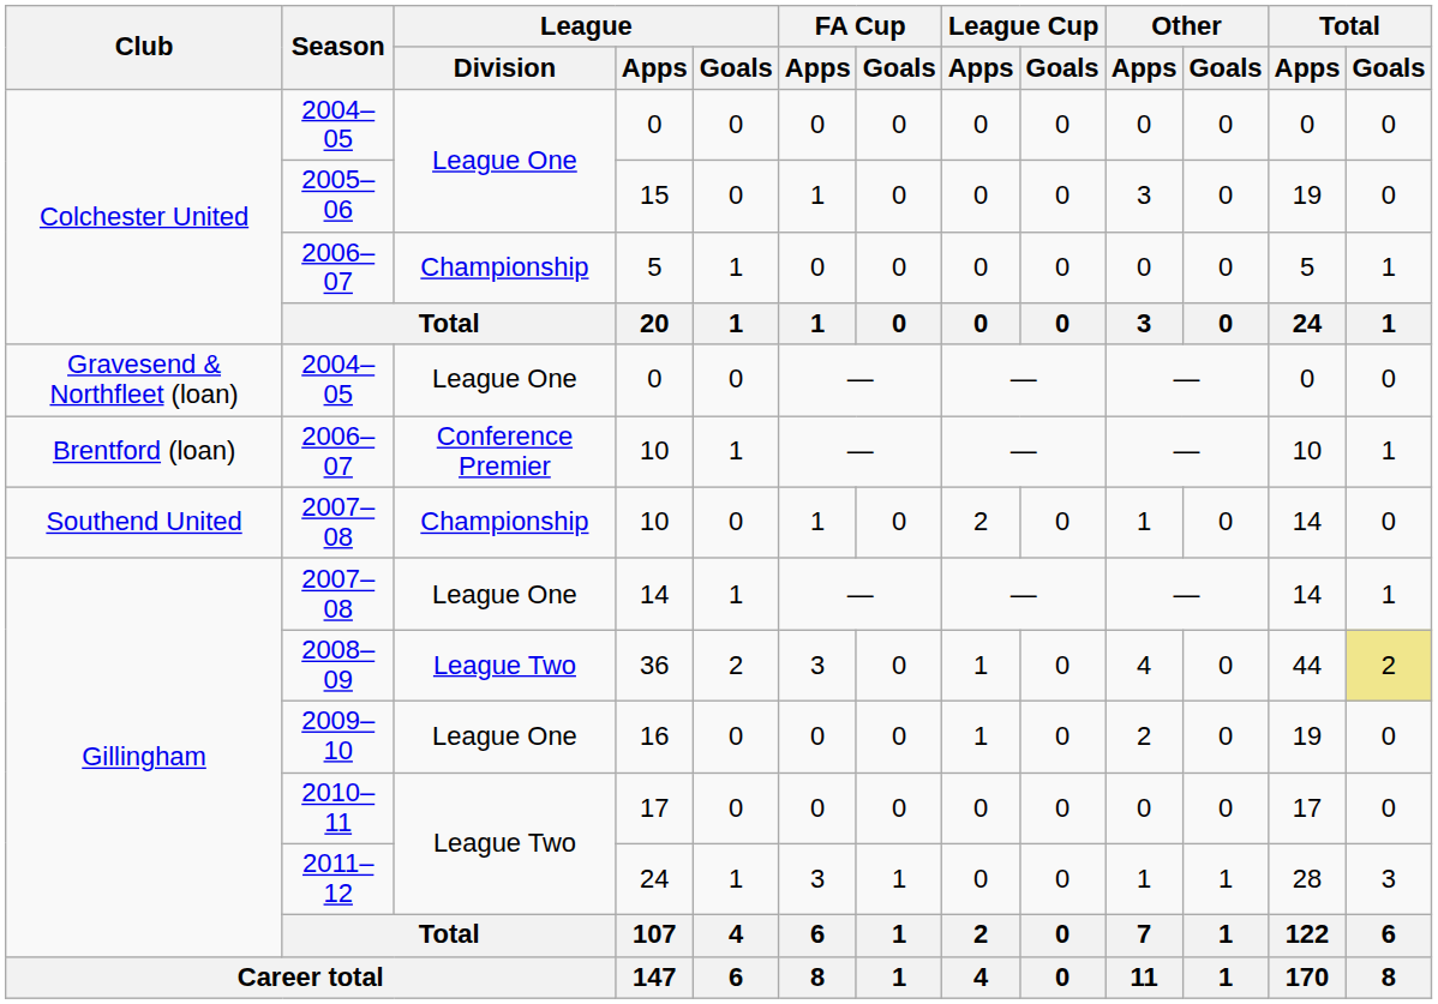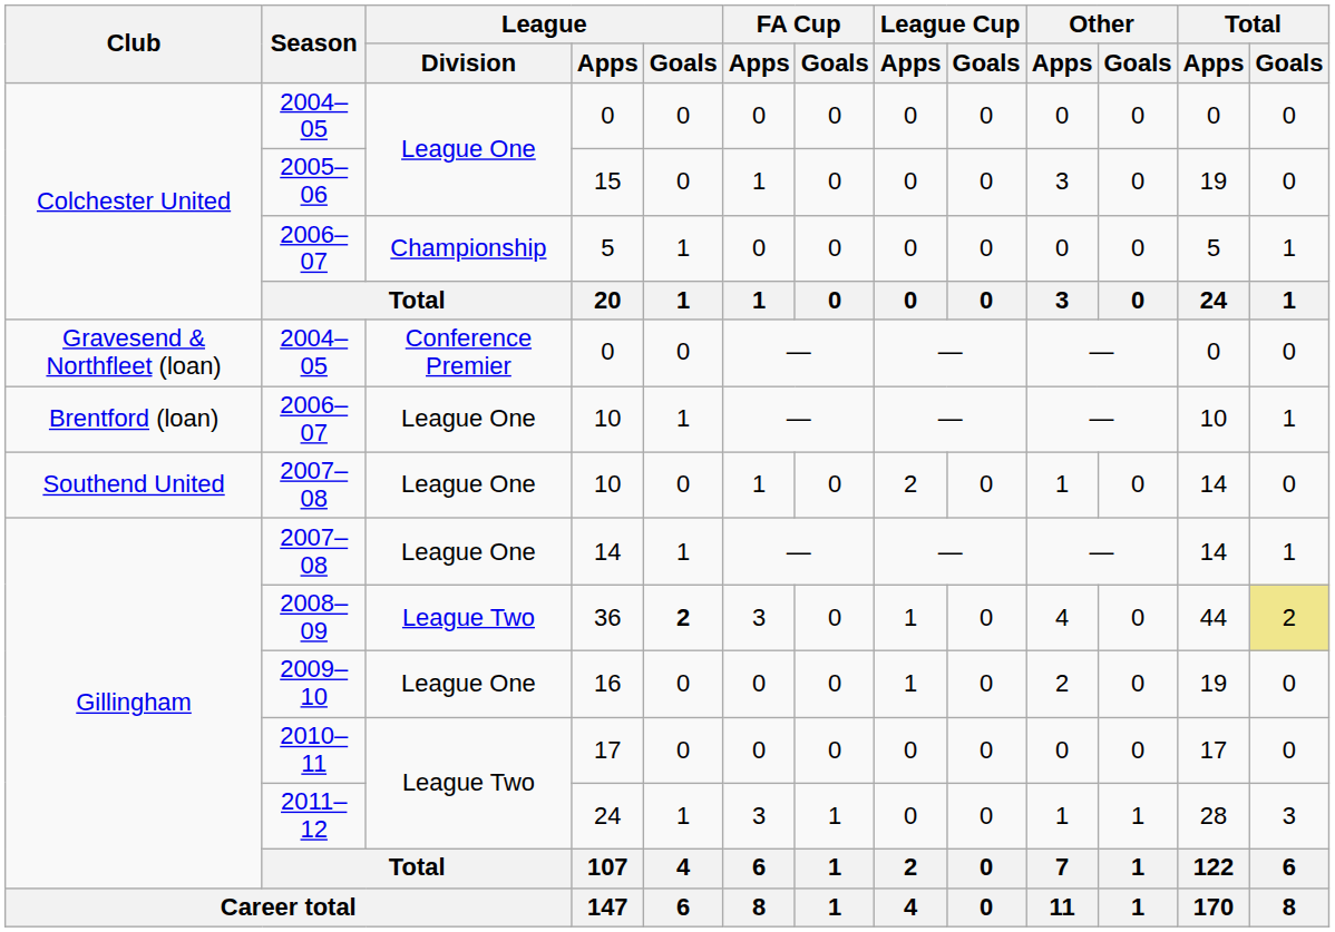Gravesend & Northfleet (loan) / 0 | League / Division: League One -> Conference Premier
Brentford (loan) / 10 | League / Division: Conference Premier -> League One
Southend United / 10 | League / Division: Championship -> League One
36 | League / Goals: normal -> bold
